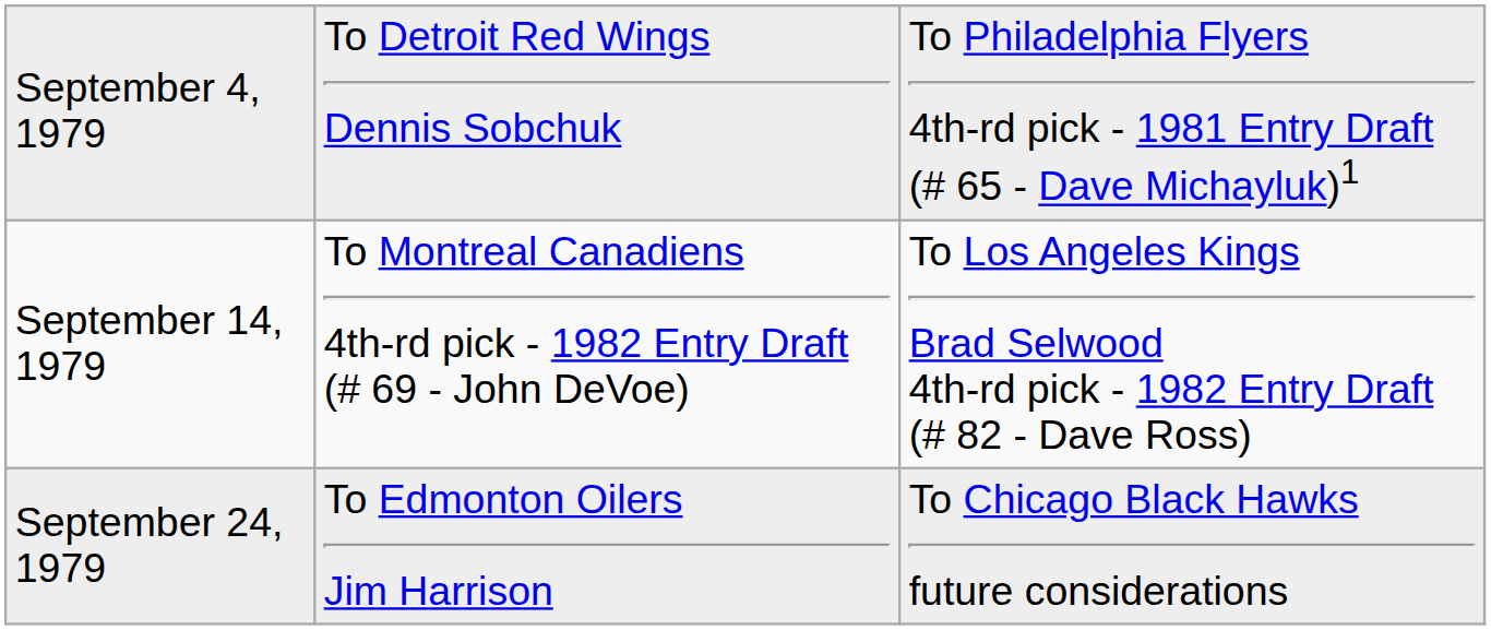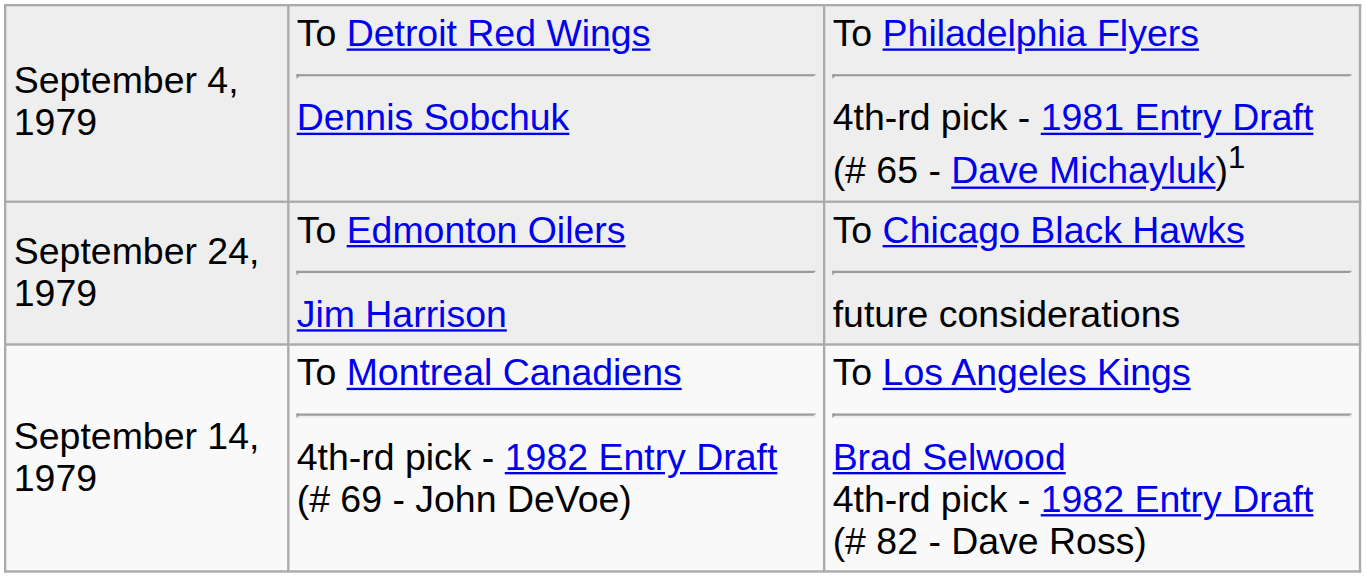rows swapped: September 14, 1979 <-> September 24, 1979
